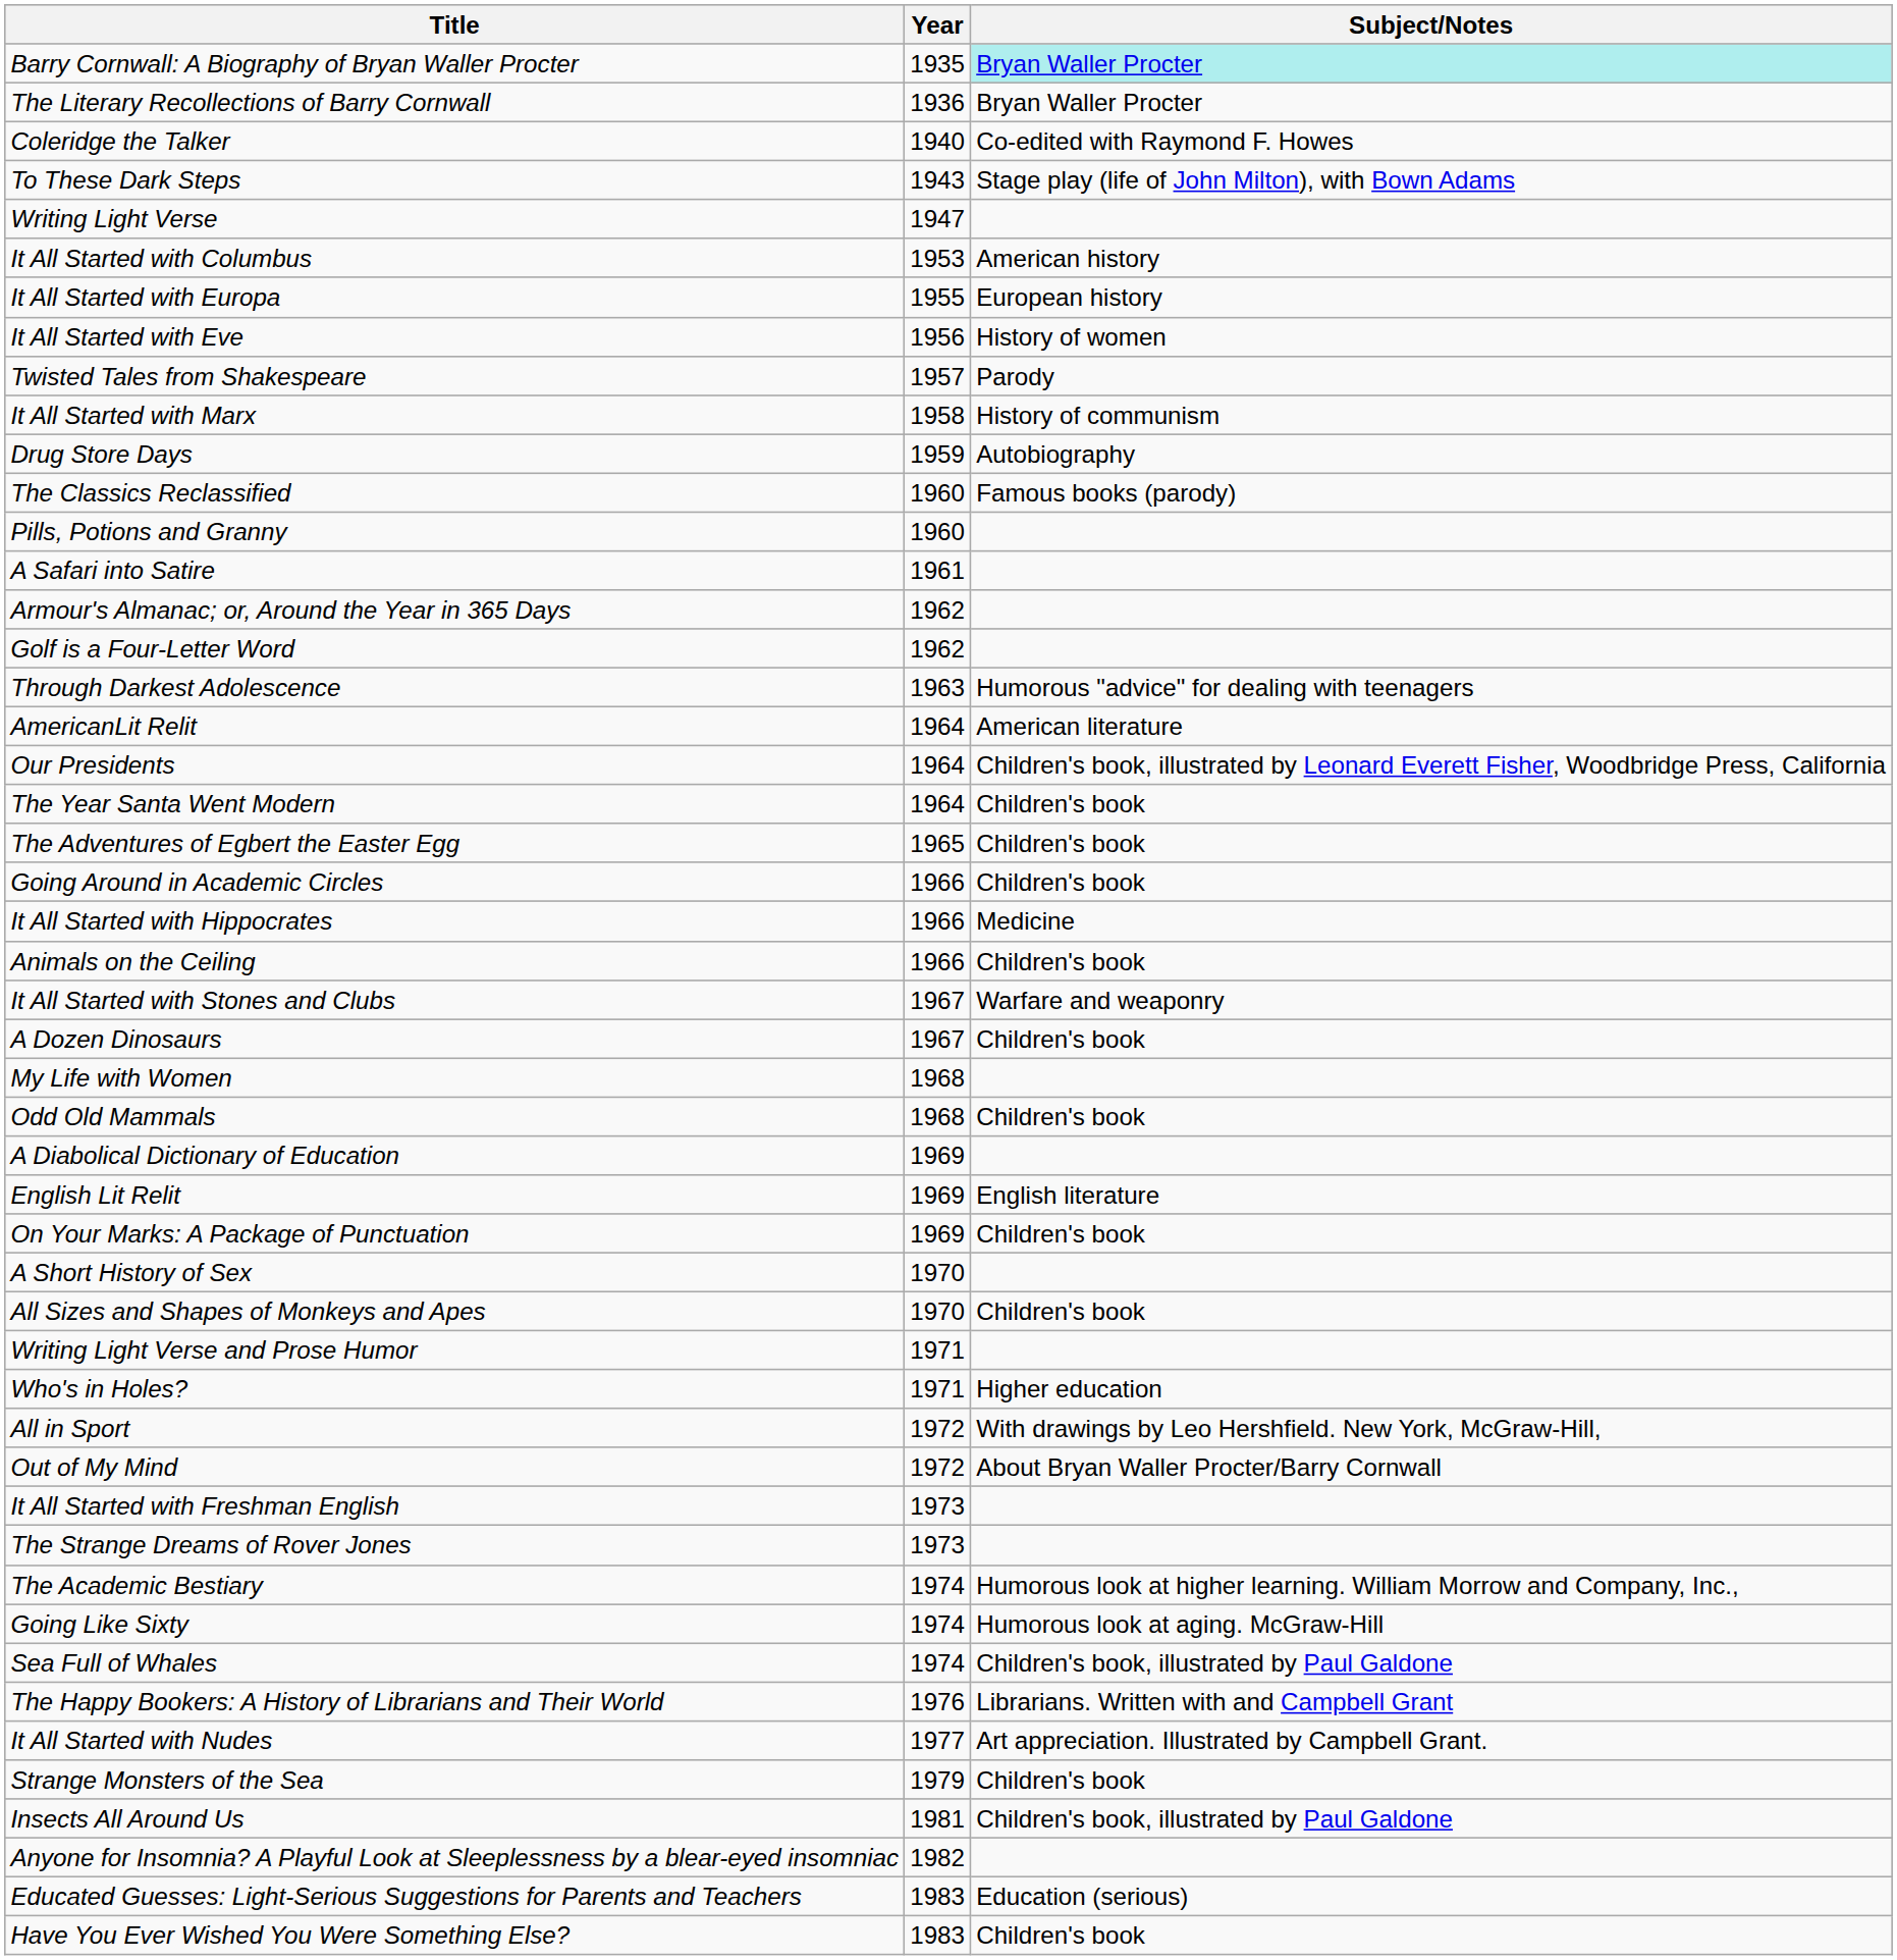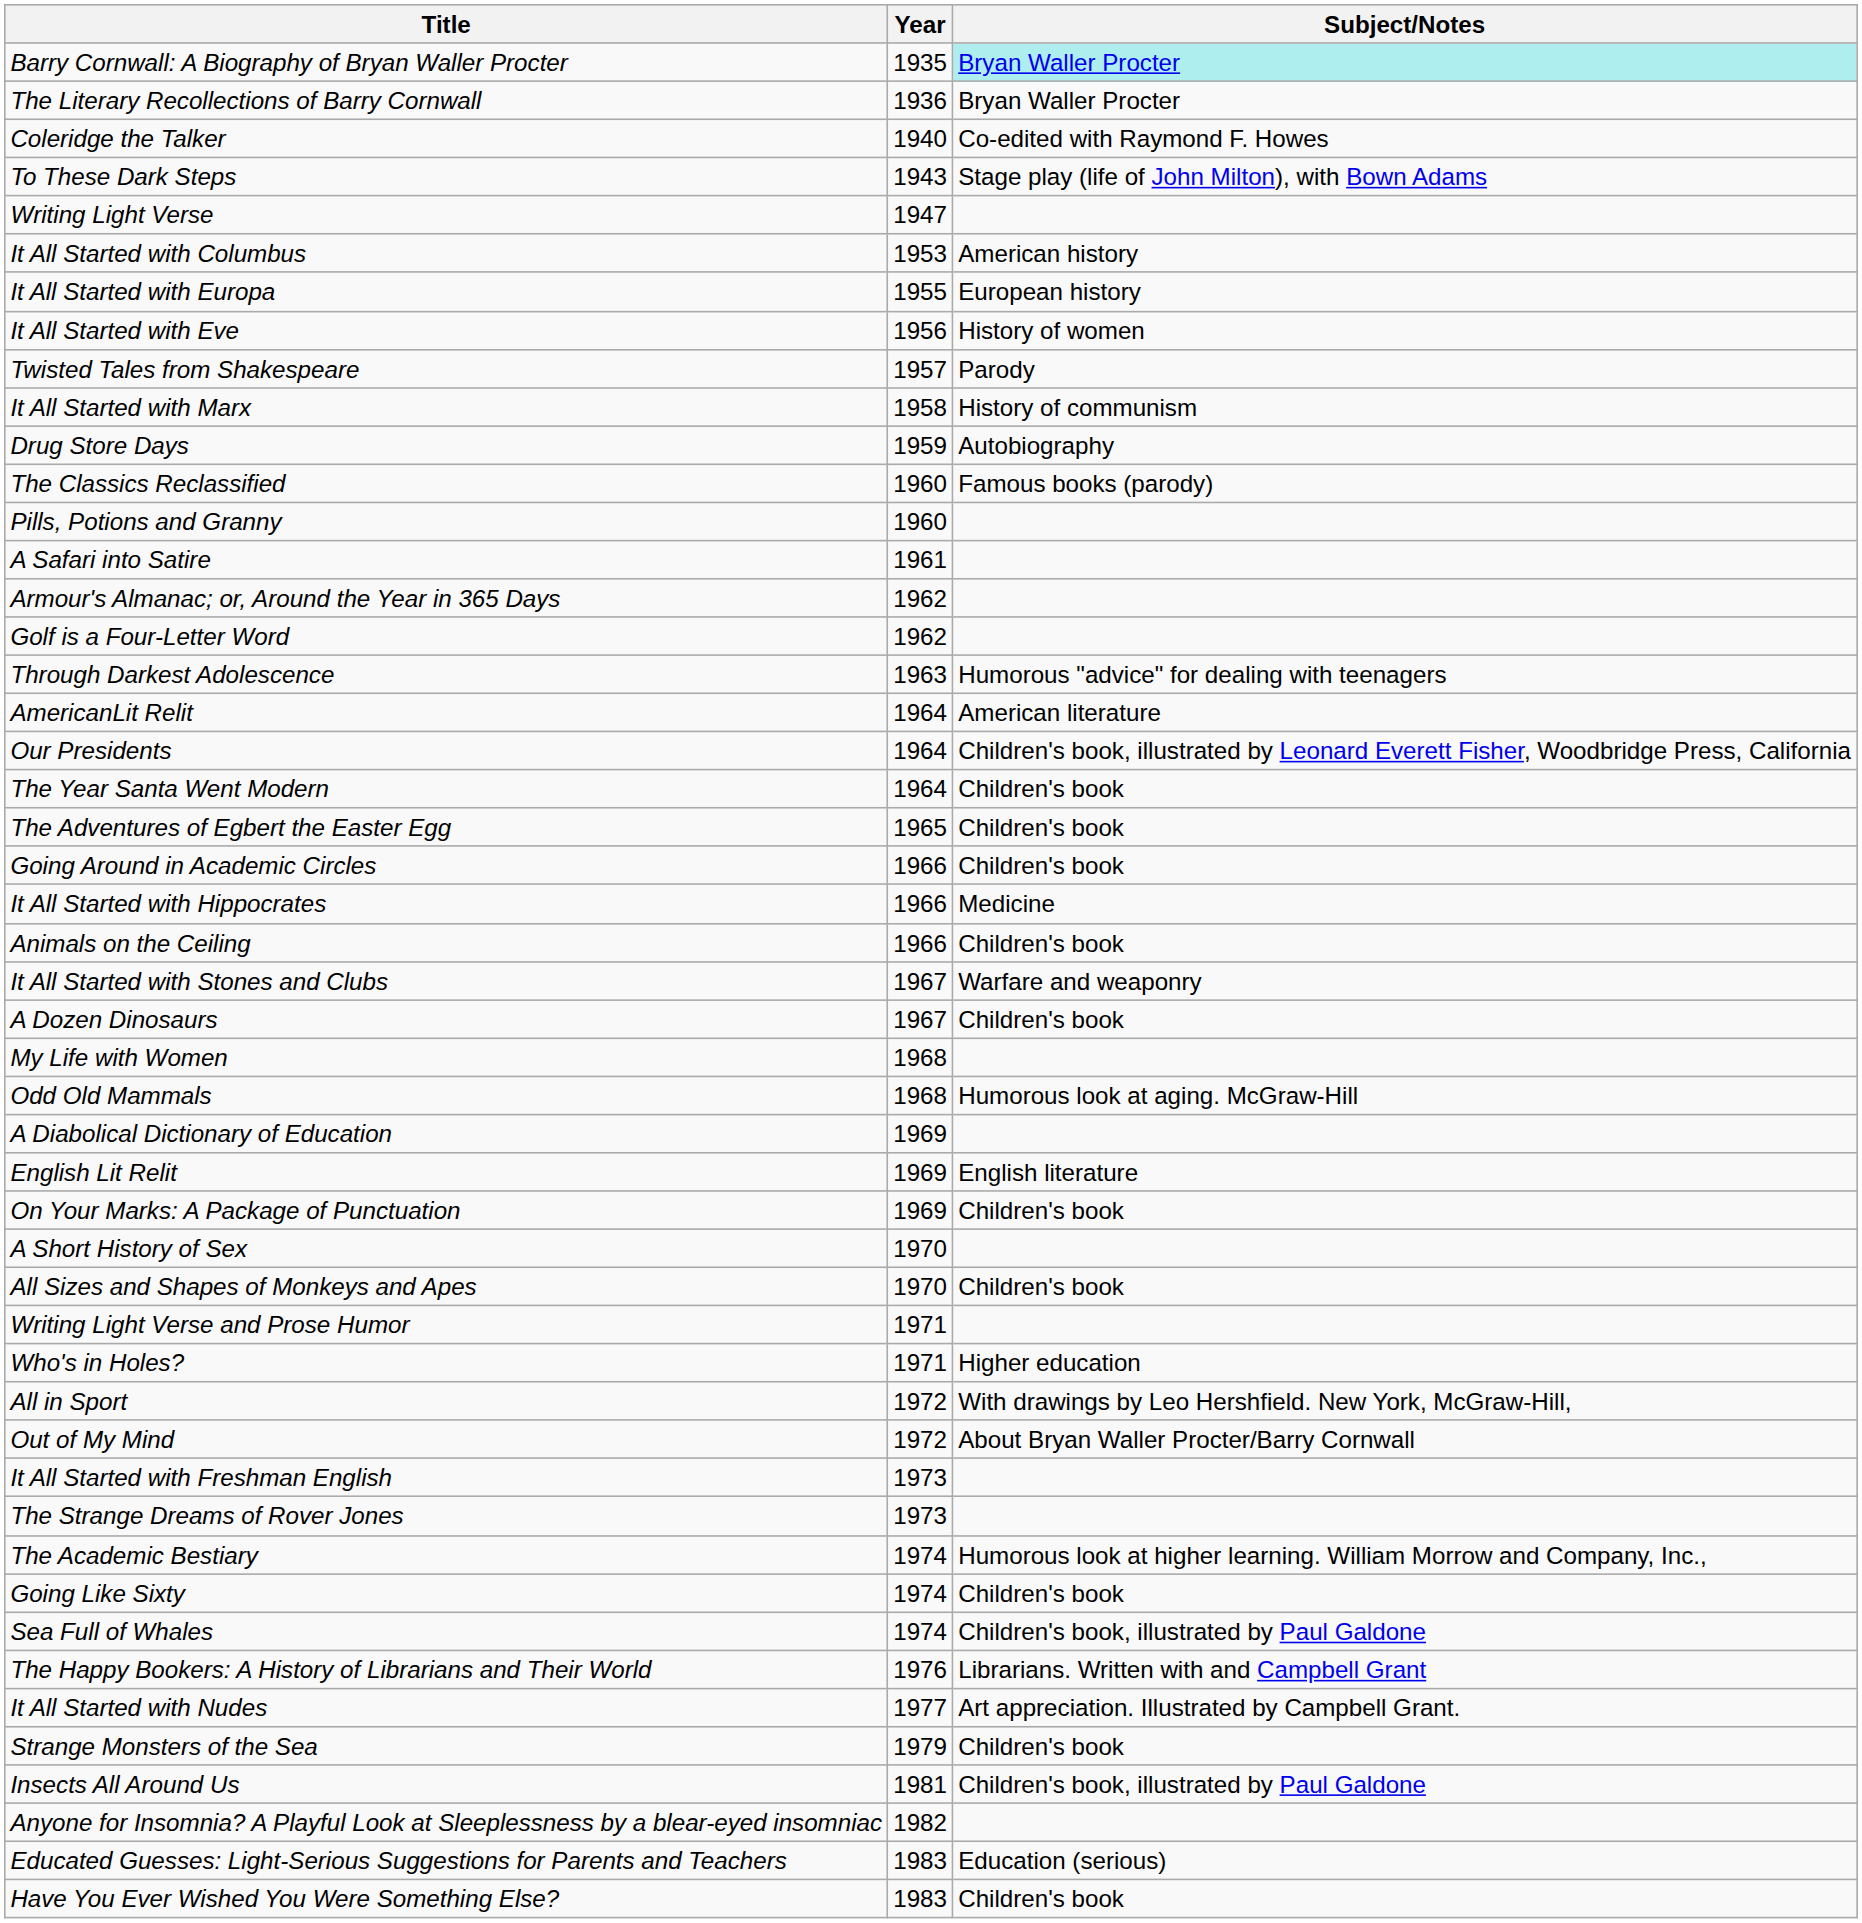Odd Old Mammals | Subject/Notes: Children's book -> Humorous look at aging. McGraw-Hill
Going Like Sixty | Subject/Notes: Humorous look at aging. McGraw-Hill -> Children's book
